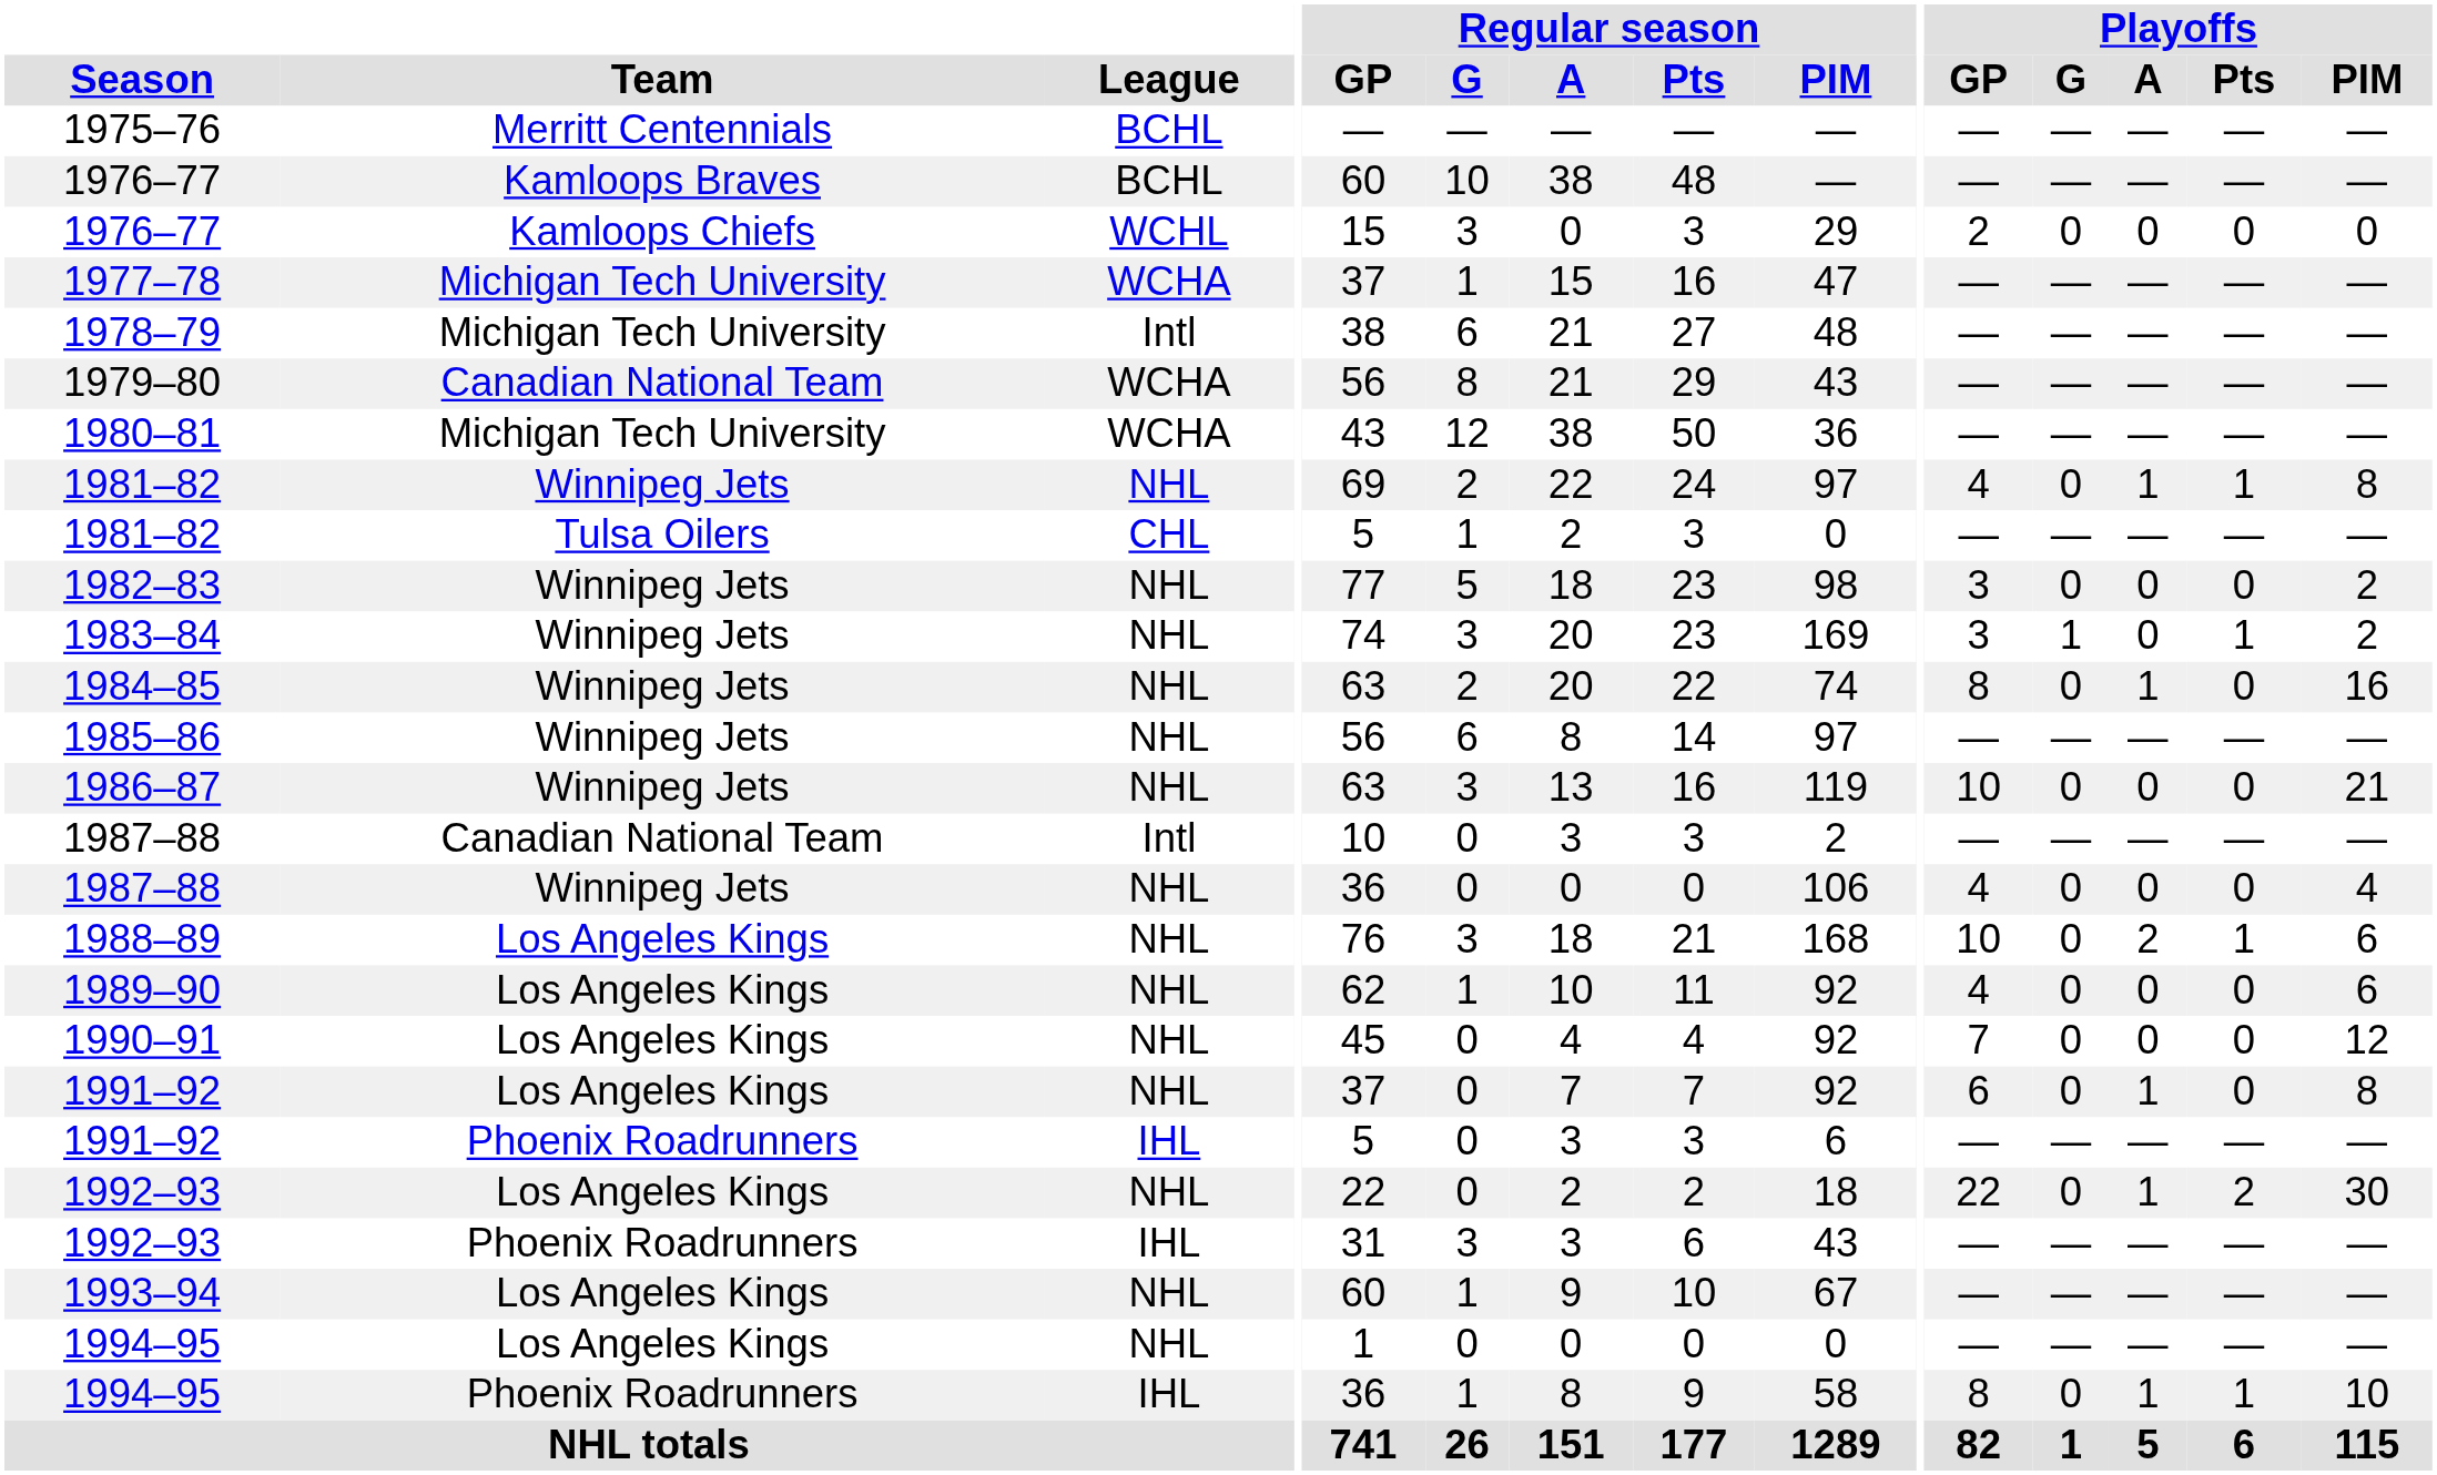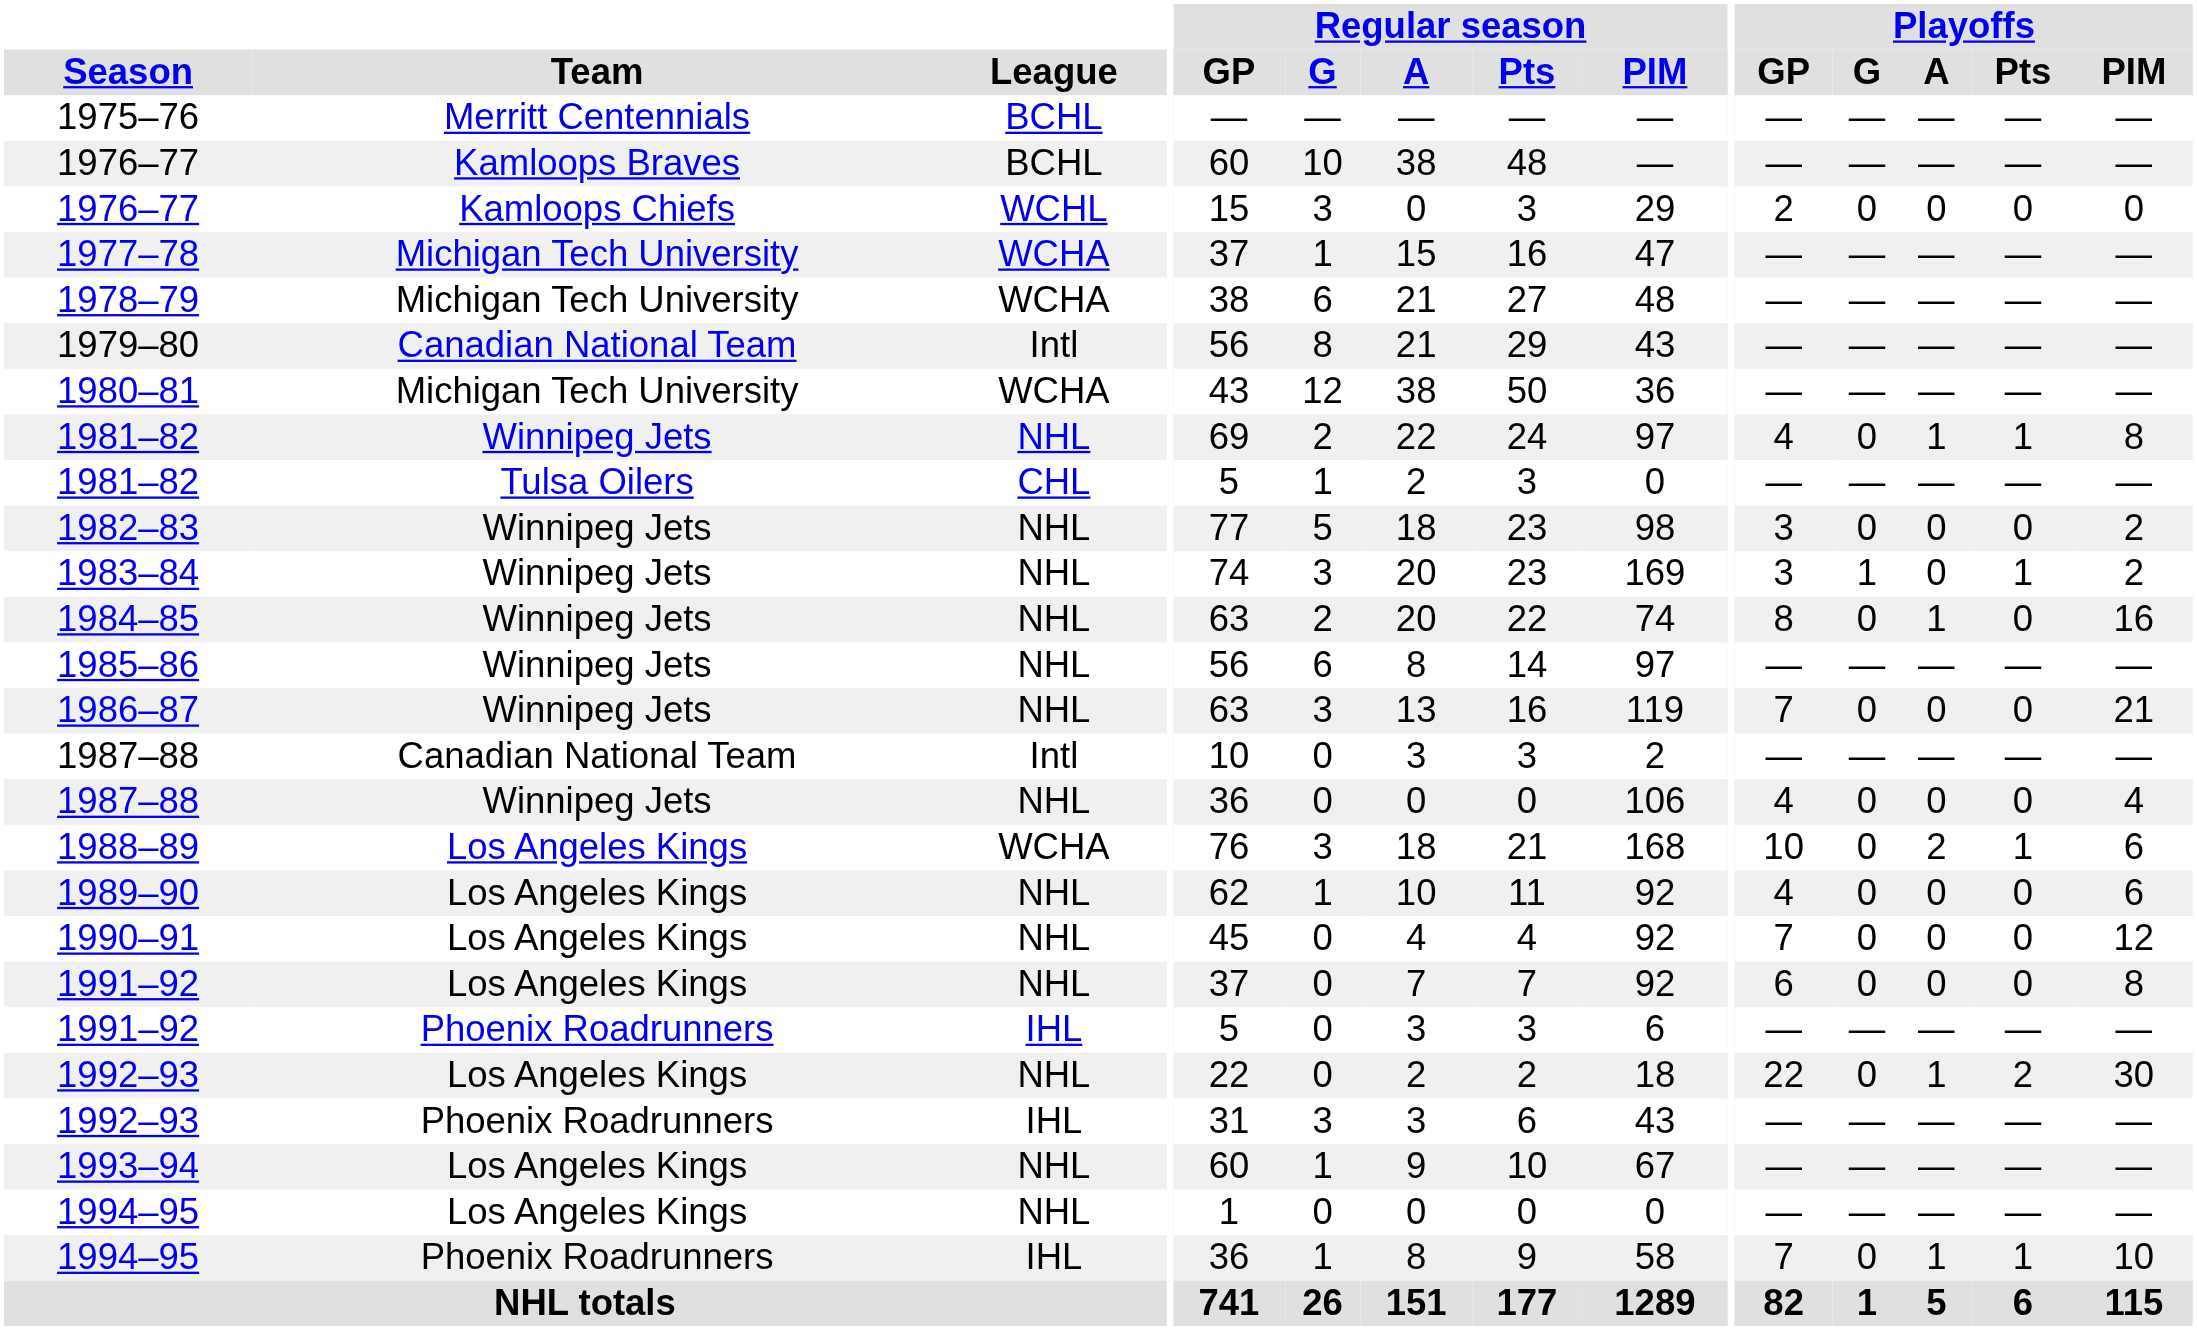1978–79 | League: Intl -> WCHA
1979–80 | League: WCHA -> Intl
1986–87 | Playoffs / GP: 10 -> 7
1988–89 | League: NHL -> WCHA
1991–92 / Los Angeles Kings | Playoffs / A: 1 -> 0
1994–95 / Phoenix Roadrunners | Playoffs / GP: 8 -> 7
